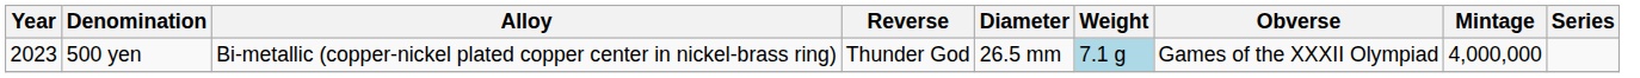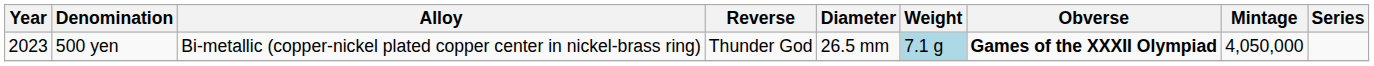500 yen | Obverse: normal -> bold
500 yen | Mintage: 4,000,000 -> 4,050,000
